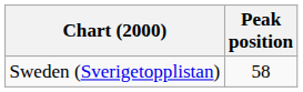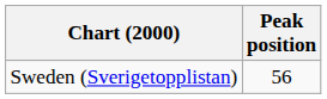Sweden (Sverigetopplistan) | Peak position: 58 -> 56
